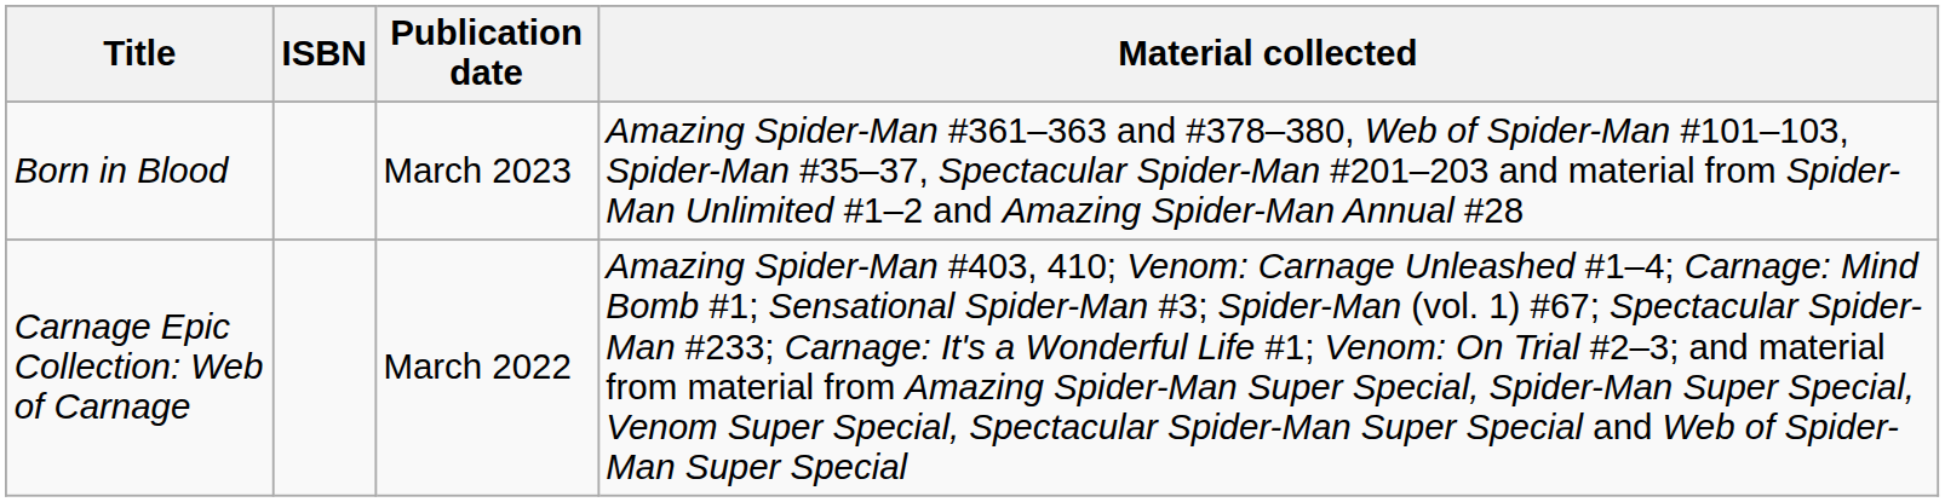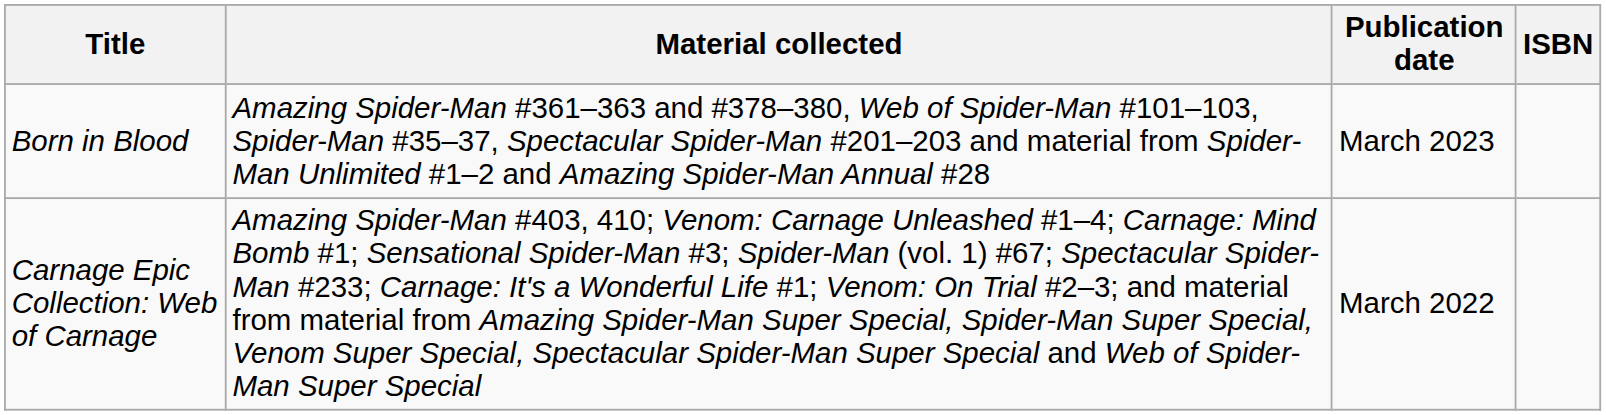columns swapped: Material collected <-> ISBN
